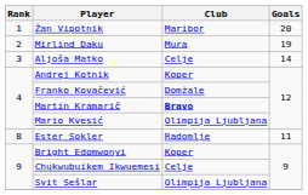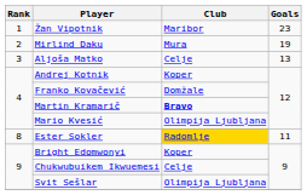Žan Vipotnik | Goals: 20 -> 23
Aljoša Matko | Goals: 14 -> 13
Ester Sokler | Club: no background -> gold background
